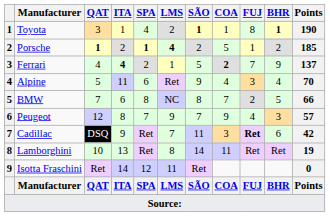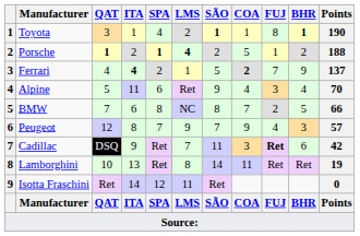Porsche | Points: 185 -> 188
